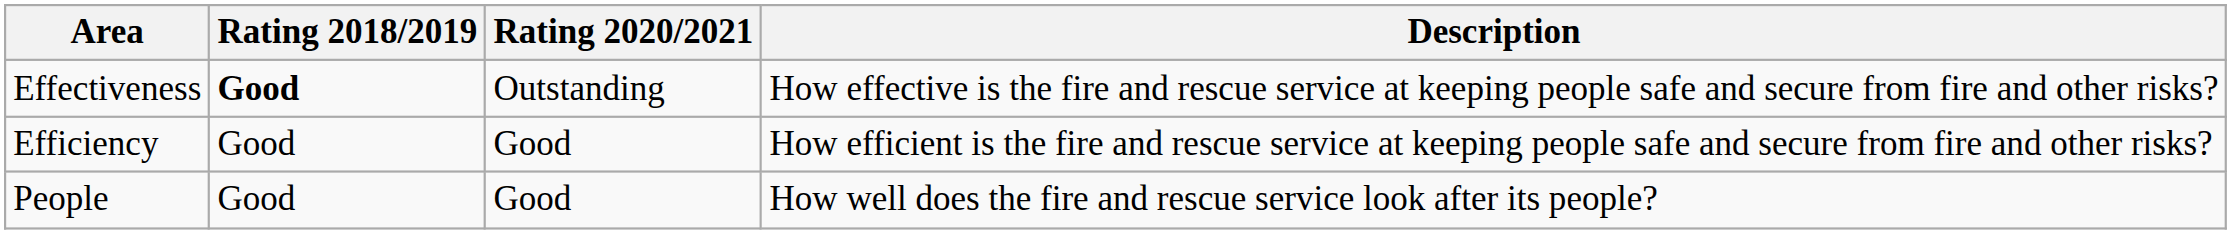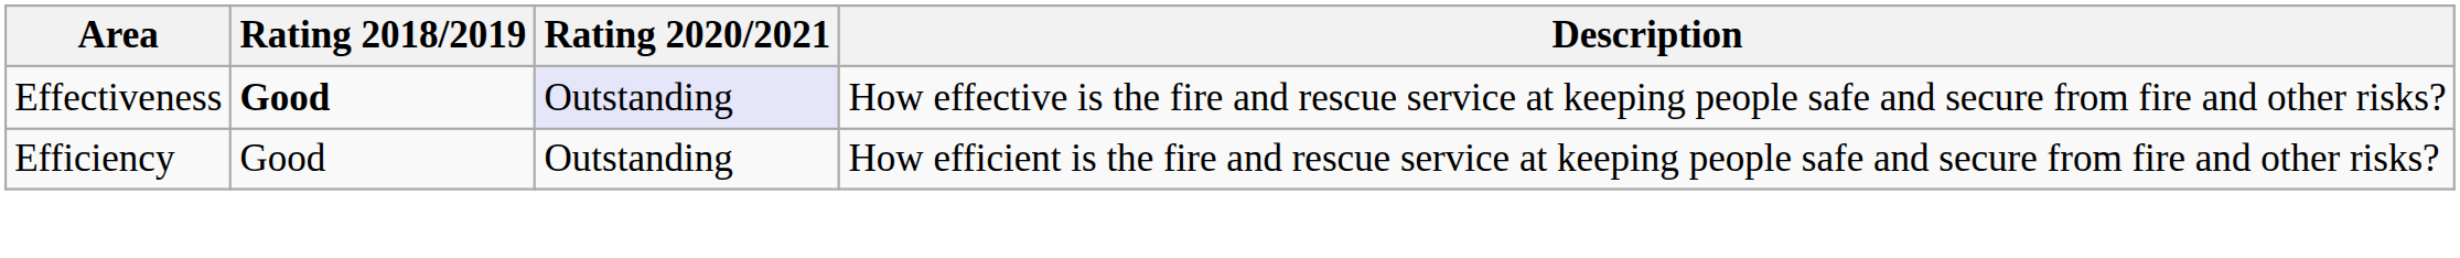Effectiveness | Rating 2020/2021: no background -> lavender background
Efficiency | Rating 2020/2021: Good -> Outstanding
- row: People | Good | Good | How well does the fire and rescue service look after its people?
